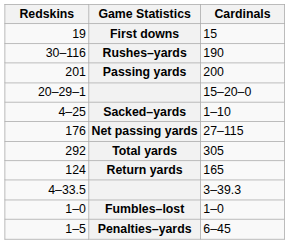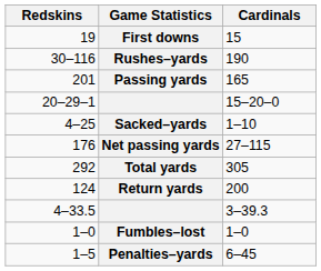Passing yards | Cardinals: 200 -> 165
Return yards | Cardinals: 165 -> 200
